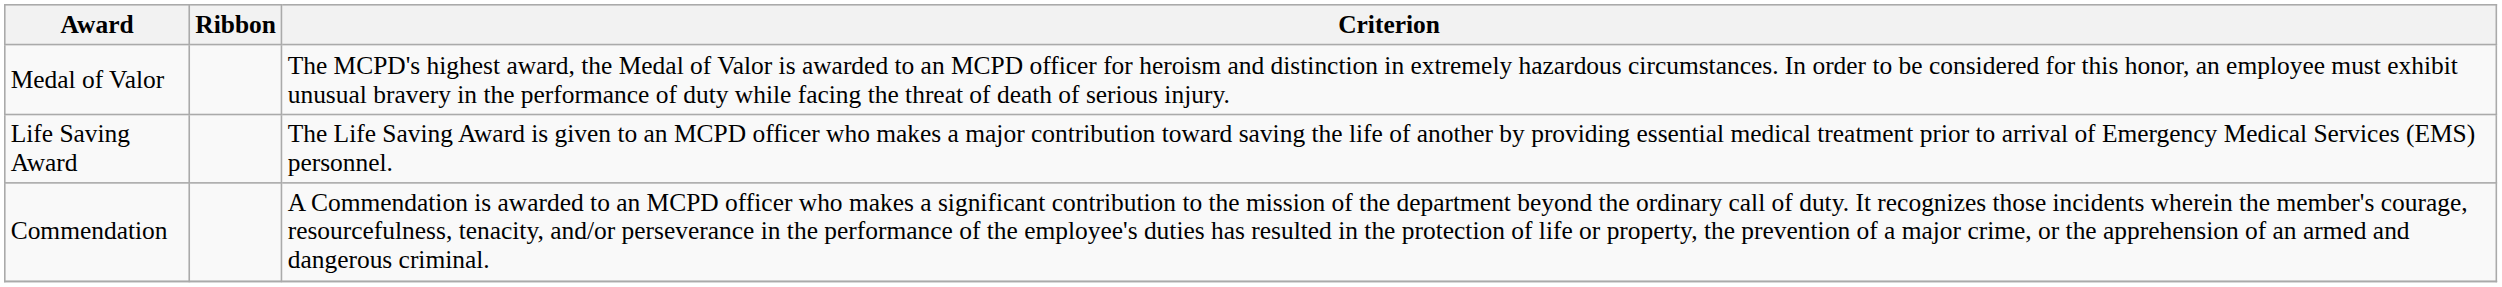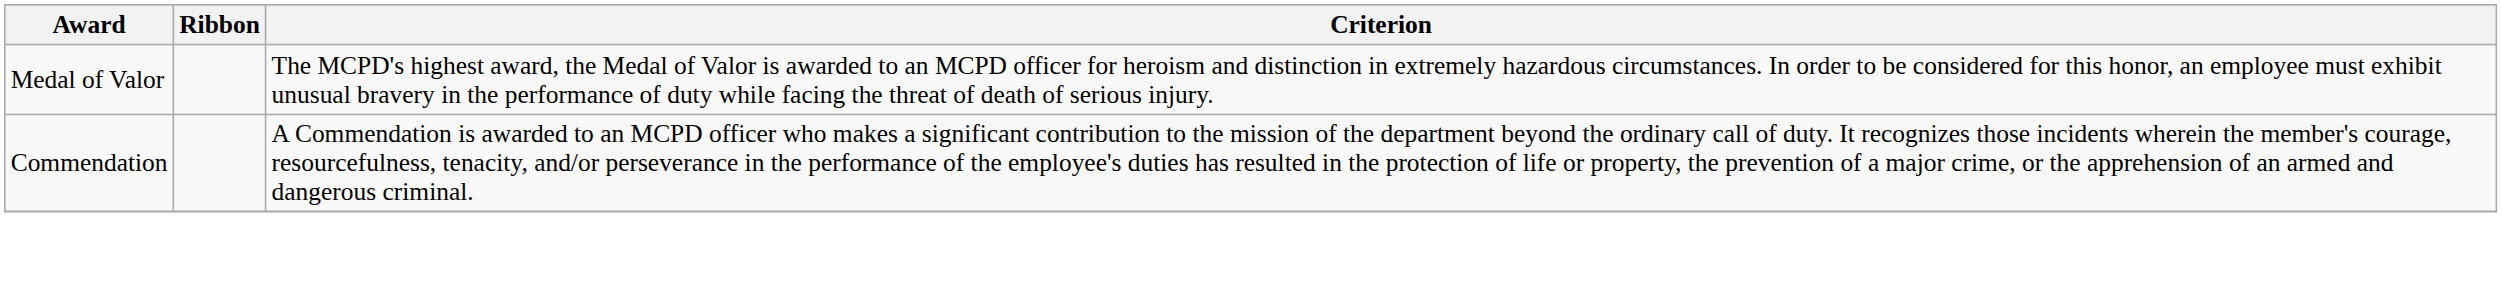- row: Life Saving Award | The Life Saving Award is given to an MCPD officer who makes a major contribution toward saving the life of another by providing essential medical treatment prior to arrival of Emergency Medical Services (EMS) personnel.
